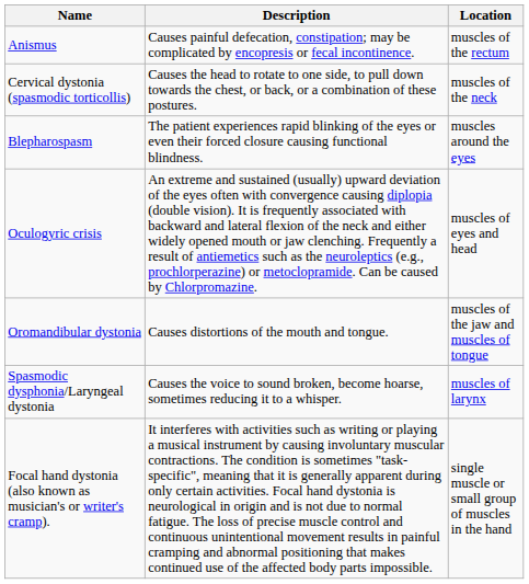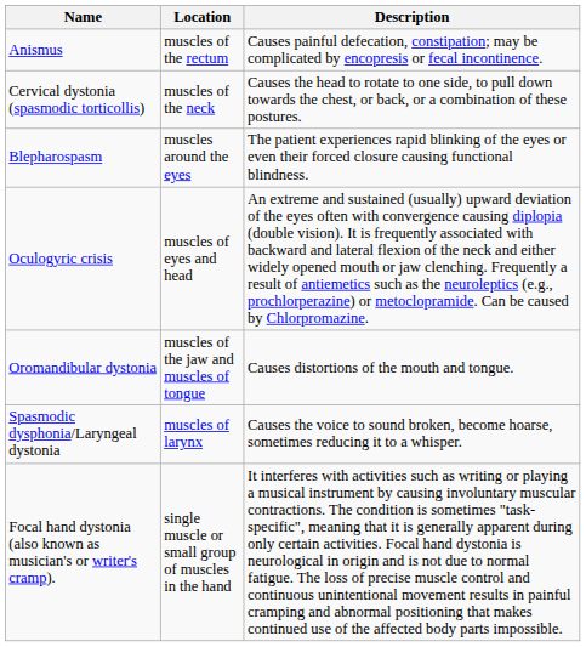columns swapped: Location <-> Description
